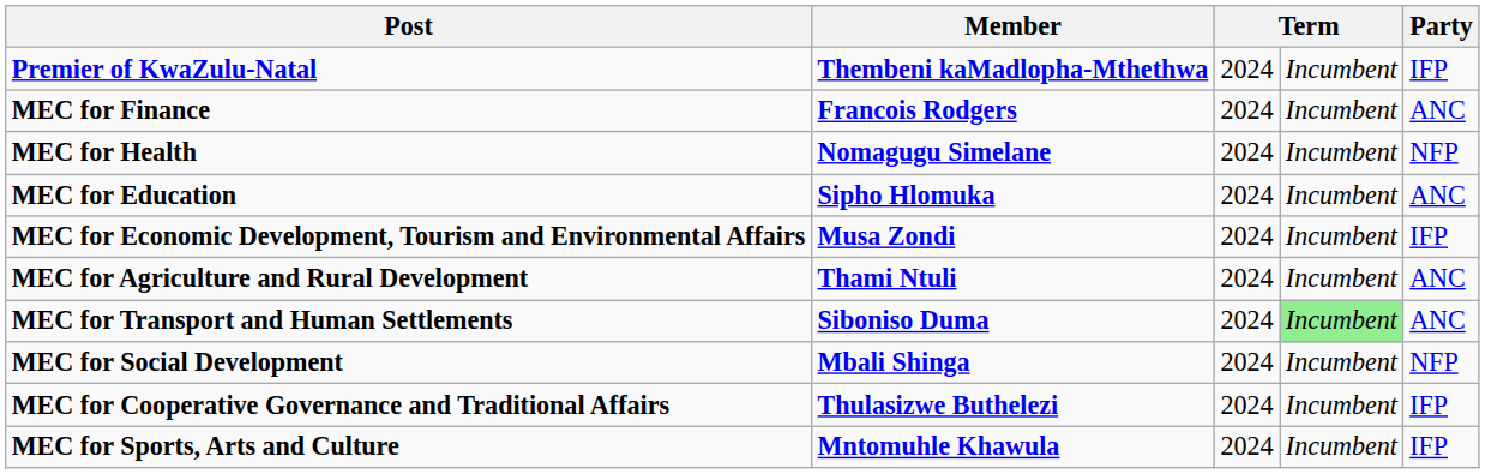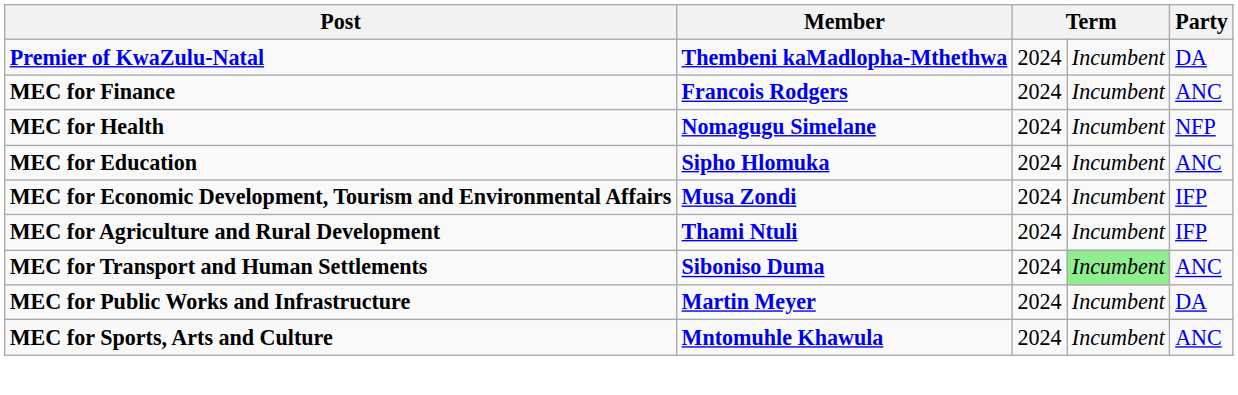Premier of KwaZulu-Natal | Party: IFP -> DA
MEC for Agriculture and Rural Development | Party: ANC -> IFP
- row: MEC for Social Development | Mbali Shinga | 2024 | Incumbent | NFP
- row: MEC for Cooperative Governance and Traditional Affairs | Thulasizwe Buthelezi | 2024 | Incumbent | IFP
+ row: MEC for Public Works and Infrastructure | Martin Meyer | 2024 | Incumbent | DA
MEC for Sports, Arts and Culture | Party: IFP -> ANC
